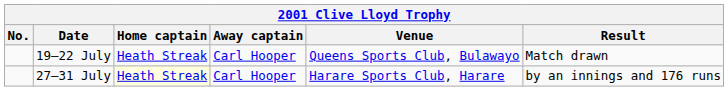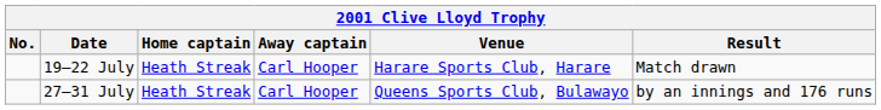19–22 July | Venue: Queens Sports Club, Bulawayo -> Harare Sports Club, Harare
27–31 July | Home captain: lightyellow background -> no background
27–31 July | Venue: Harare Sports Club, Harare -> Queens Sports Club, Bulawayo
